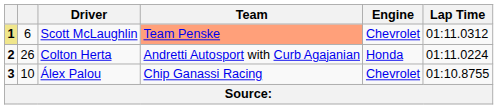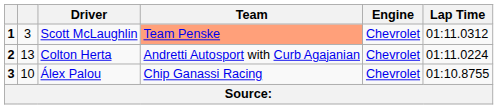Scott McLaughlin | column 1: khaki background -> no background
Scott McLaughlin | column 2: 6 -> 3
Colton Herta | column 2: 26 -> 13
Colton Herta | Engine: Honda -> Chevrolet
